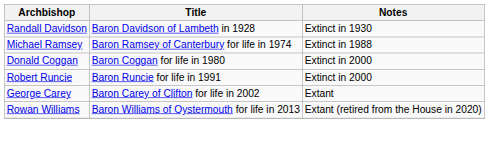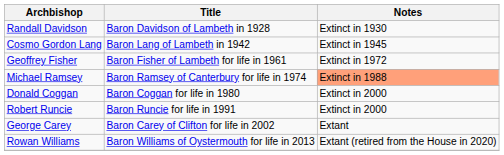+ row: Cosmo Gordon Lang | Baron Lang of Lambeth in 1942 | Extinct in 1945
+ row: Geoffrey Fisher | Baron Fisher of Lambeth for life in 1961 | Extinct in 1972
Michael Ramsey | Notes: no background -> lightsalmon background
